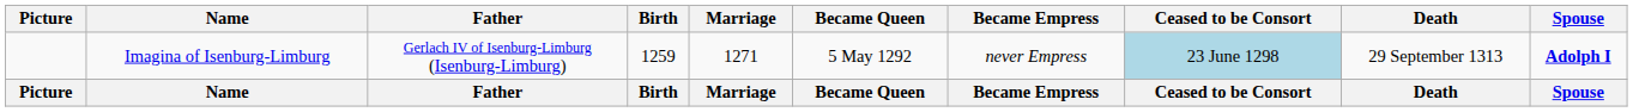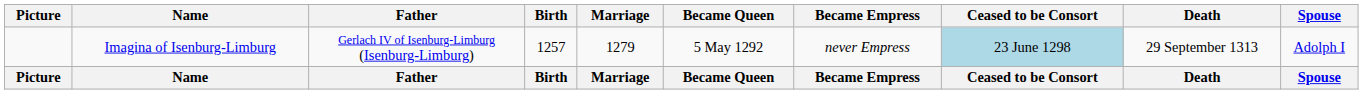Imagina of Isenburg-Limburg | Birth: 1259 -> 1257
Imagina of Isenburg-Limburg | Marriage: 1271 -> 1279
Imagina of Isenburg-Limburg | Spouse: bold -> normal
